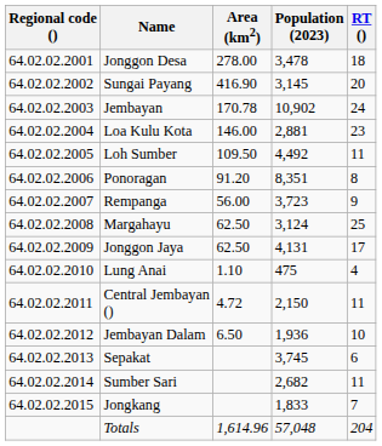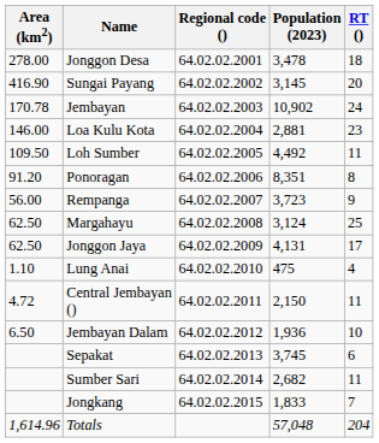columns swapped: Regional code () <-> Area (km2)
